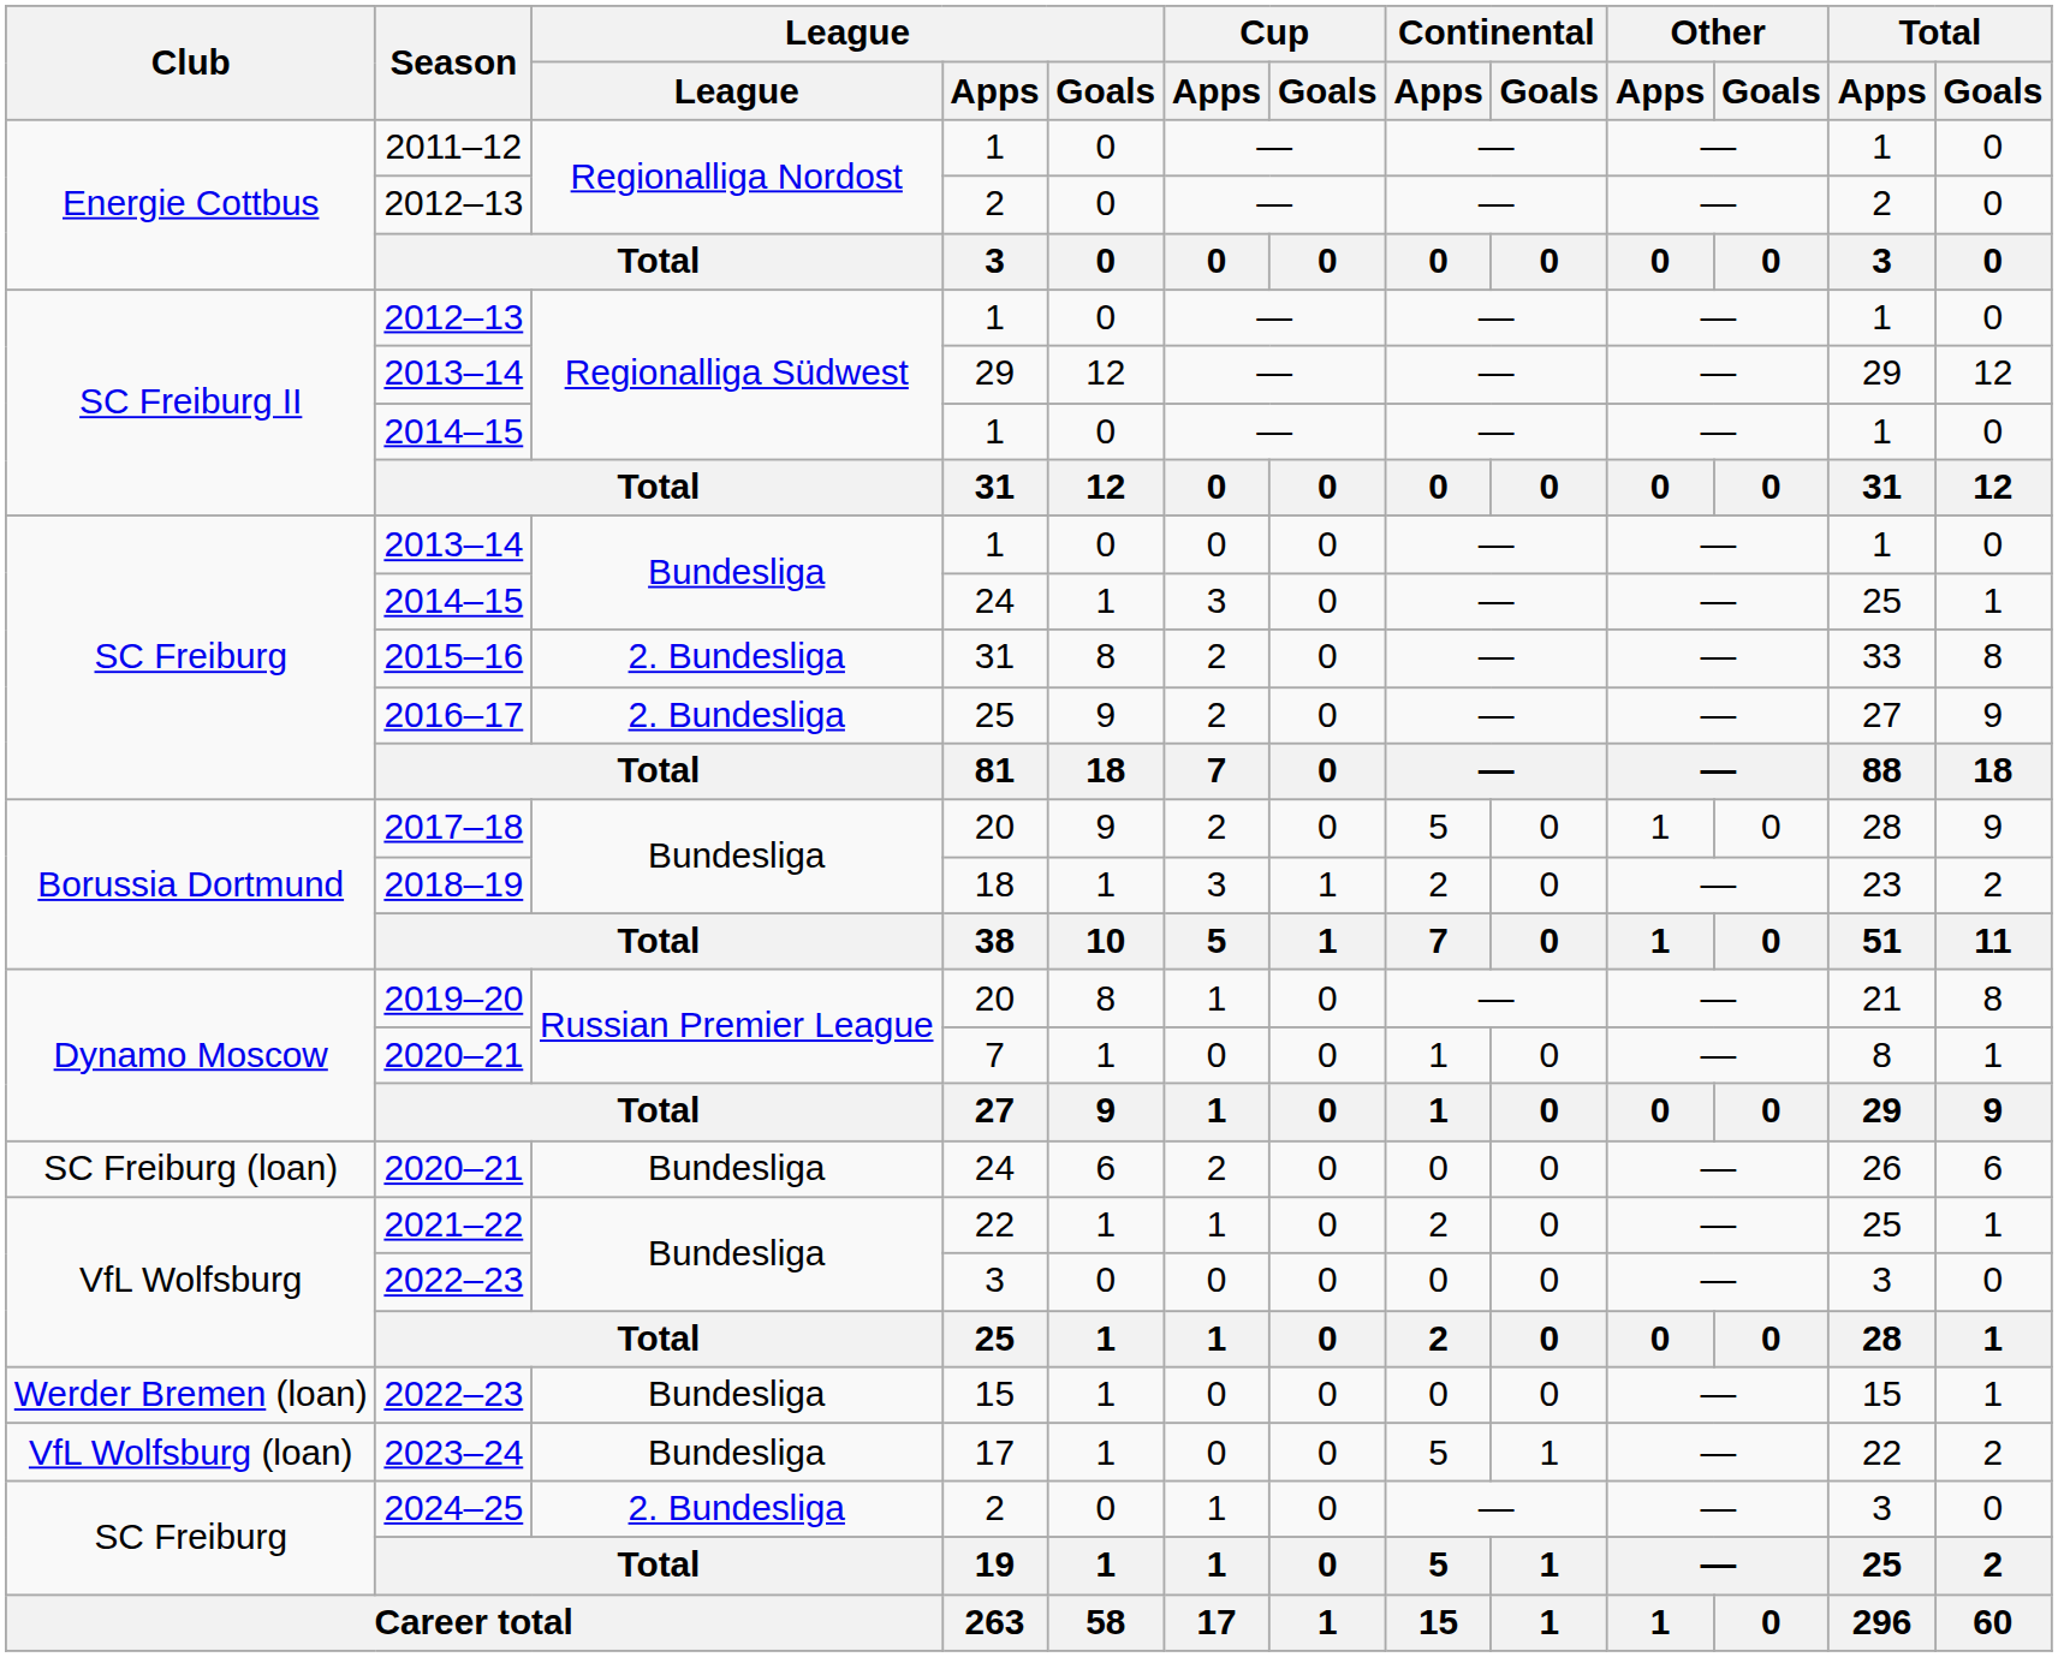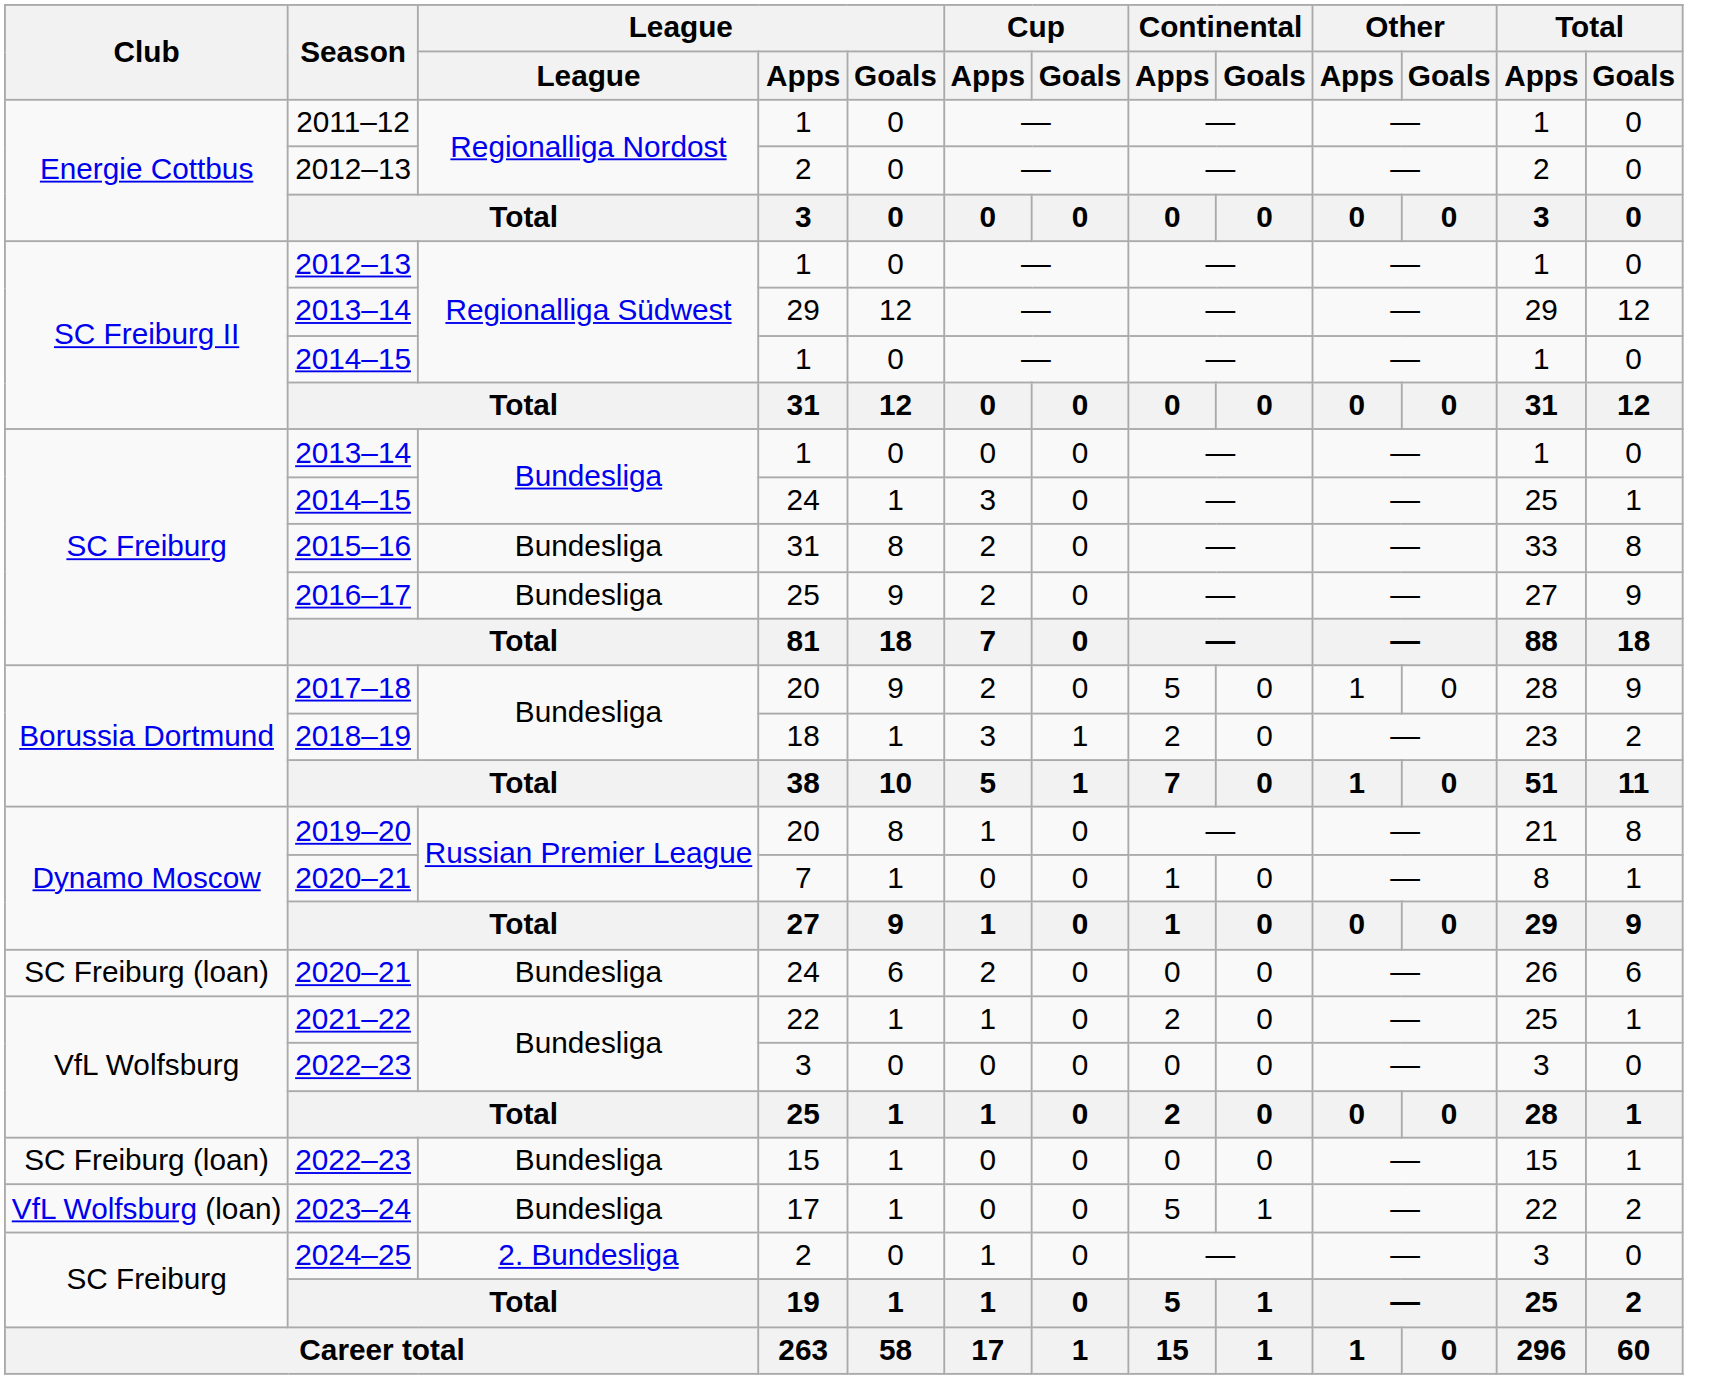2015–16 | League: 2. Bundesliga -> Bundesliga
2016–17 | League: 2. Bundesliga -> Bundesliga
2022–23 / 15 | Club: Werder Bremen (loan) -> SC Freiburg (loan)
